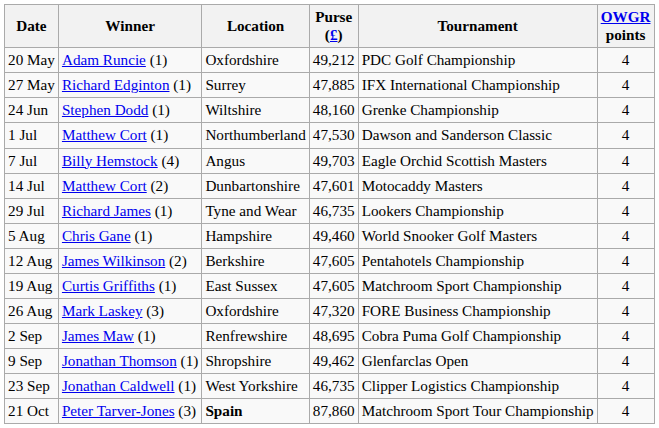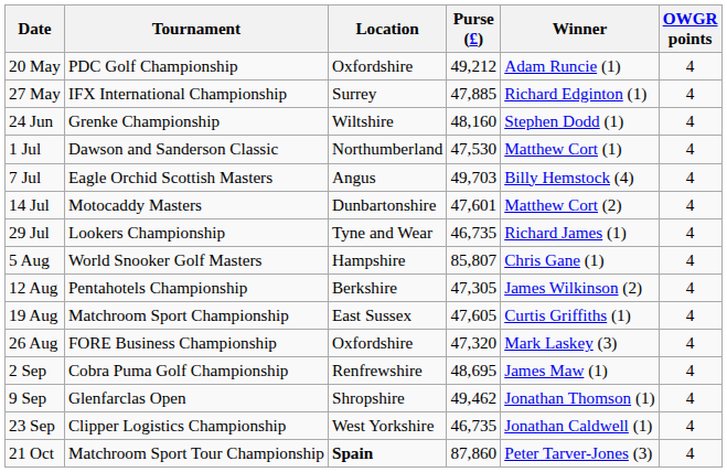columns swapped: Tournament <-> Winner
5 Aug | Purse (£): 49,460 -> 85,807
12 Aug | Purse (£): 47,605 -> 47,305
